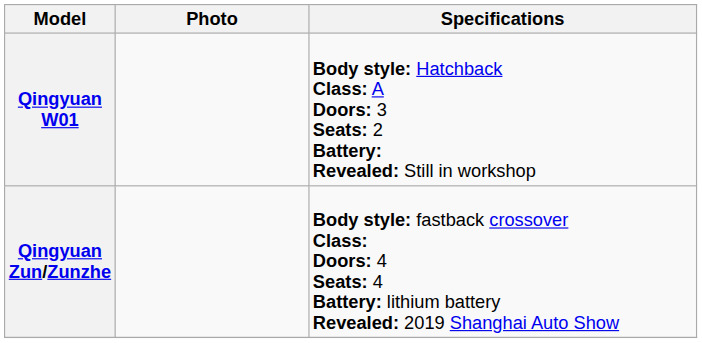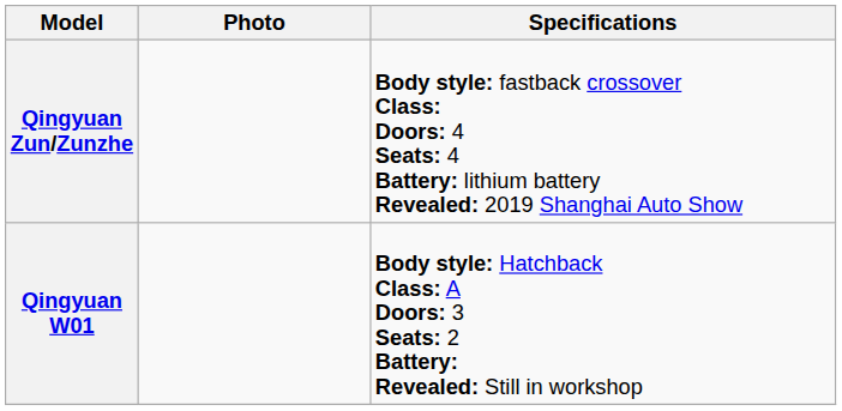rows swapped: Qingyuan Zun/Zunzhe <-> Qingyuan W01
